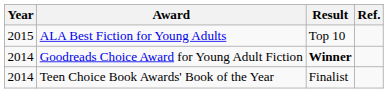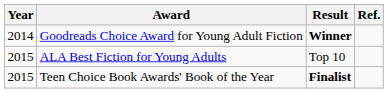rows swapped: Goodreads Choice Award for Young Adult Fiction <-> ALA Best Fiction for Young Adults
Teen Choice Book Awards' Book of the Year | Year: 2014 -> 2015
Teen Choice Book Awards' Book of the Year | Result: normal -> bold
